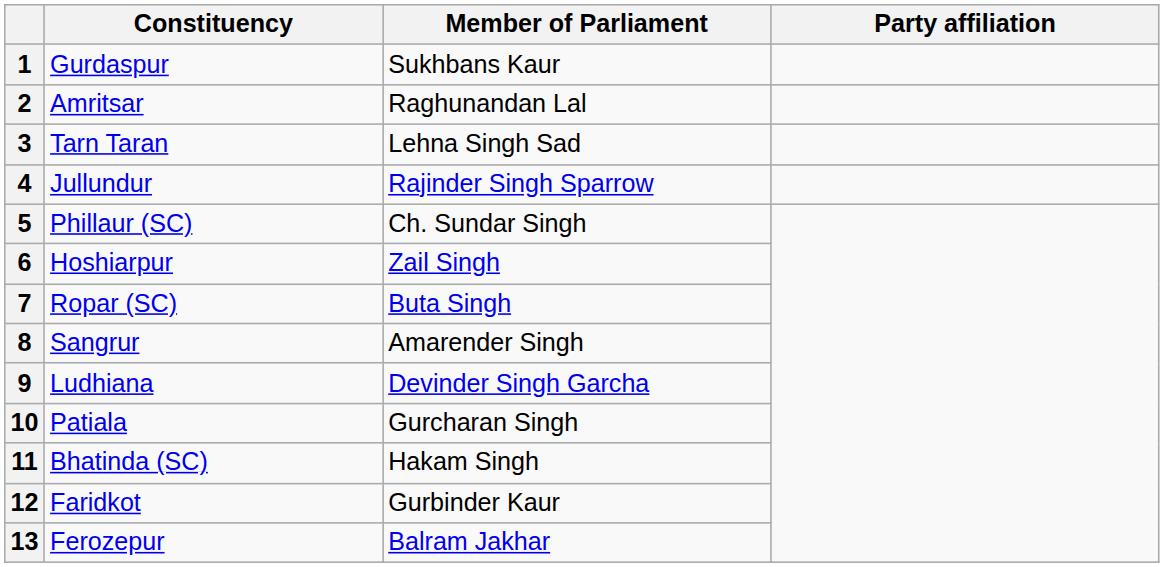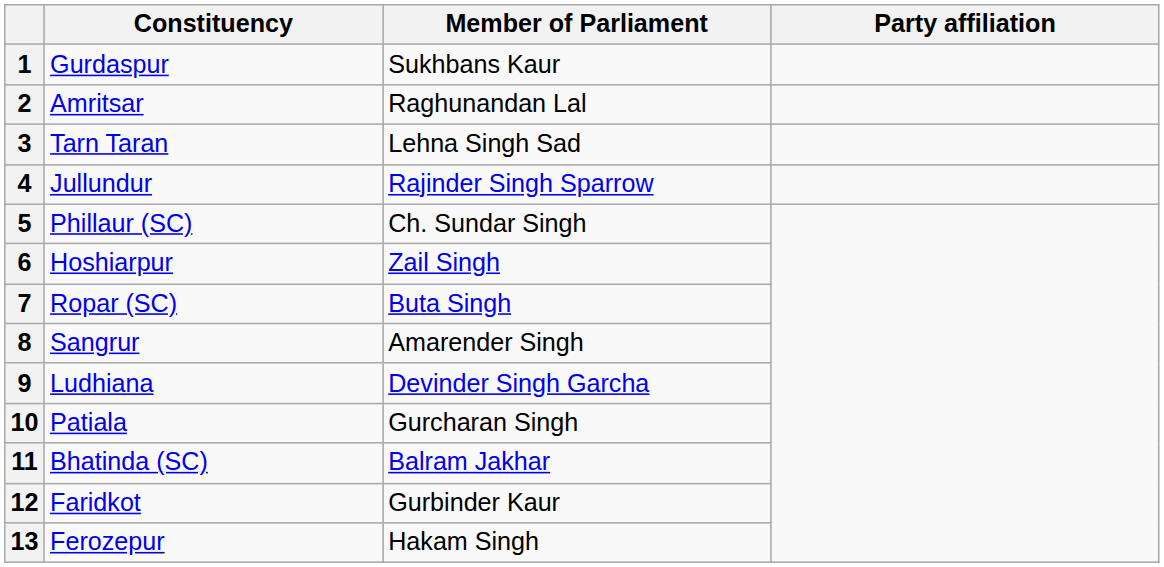11 | Member of Parliament: Hakam Singh -> Balram Jakhar
13 | Member of Parliament: Balram Jakhar -> Hakam Singh
